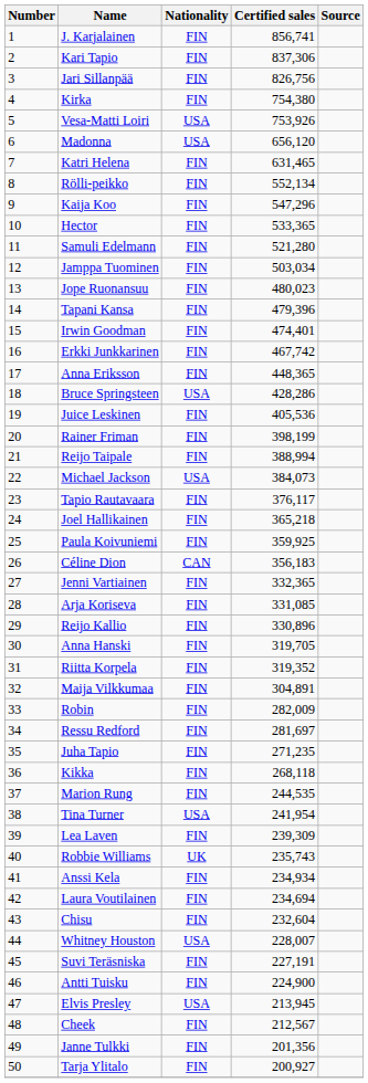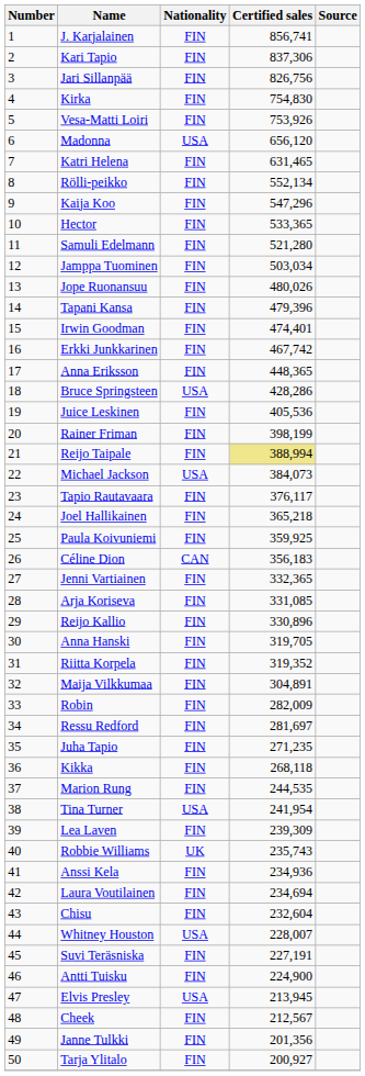Kirka | Certified sales: 754,380 -> 754,830
Vesa-Matti Loiri | Nationality: USA -> FIN
Jope Ruonansuu | Certified sales: 480,023 -> 480,026
Reijo Taipale | Certified sales: no background -> khaki background
Anssi Kela | Certified sales: 234,934 -> 234,936
